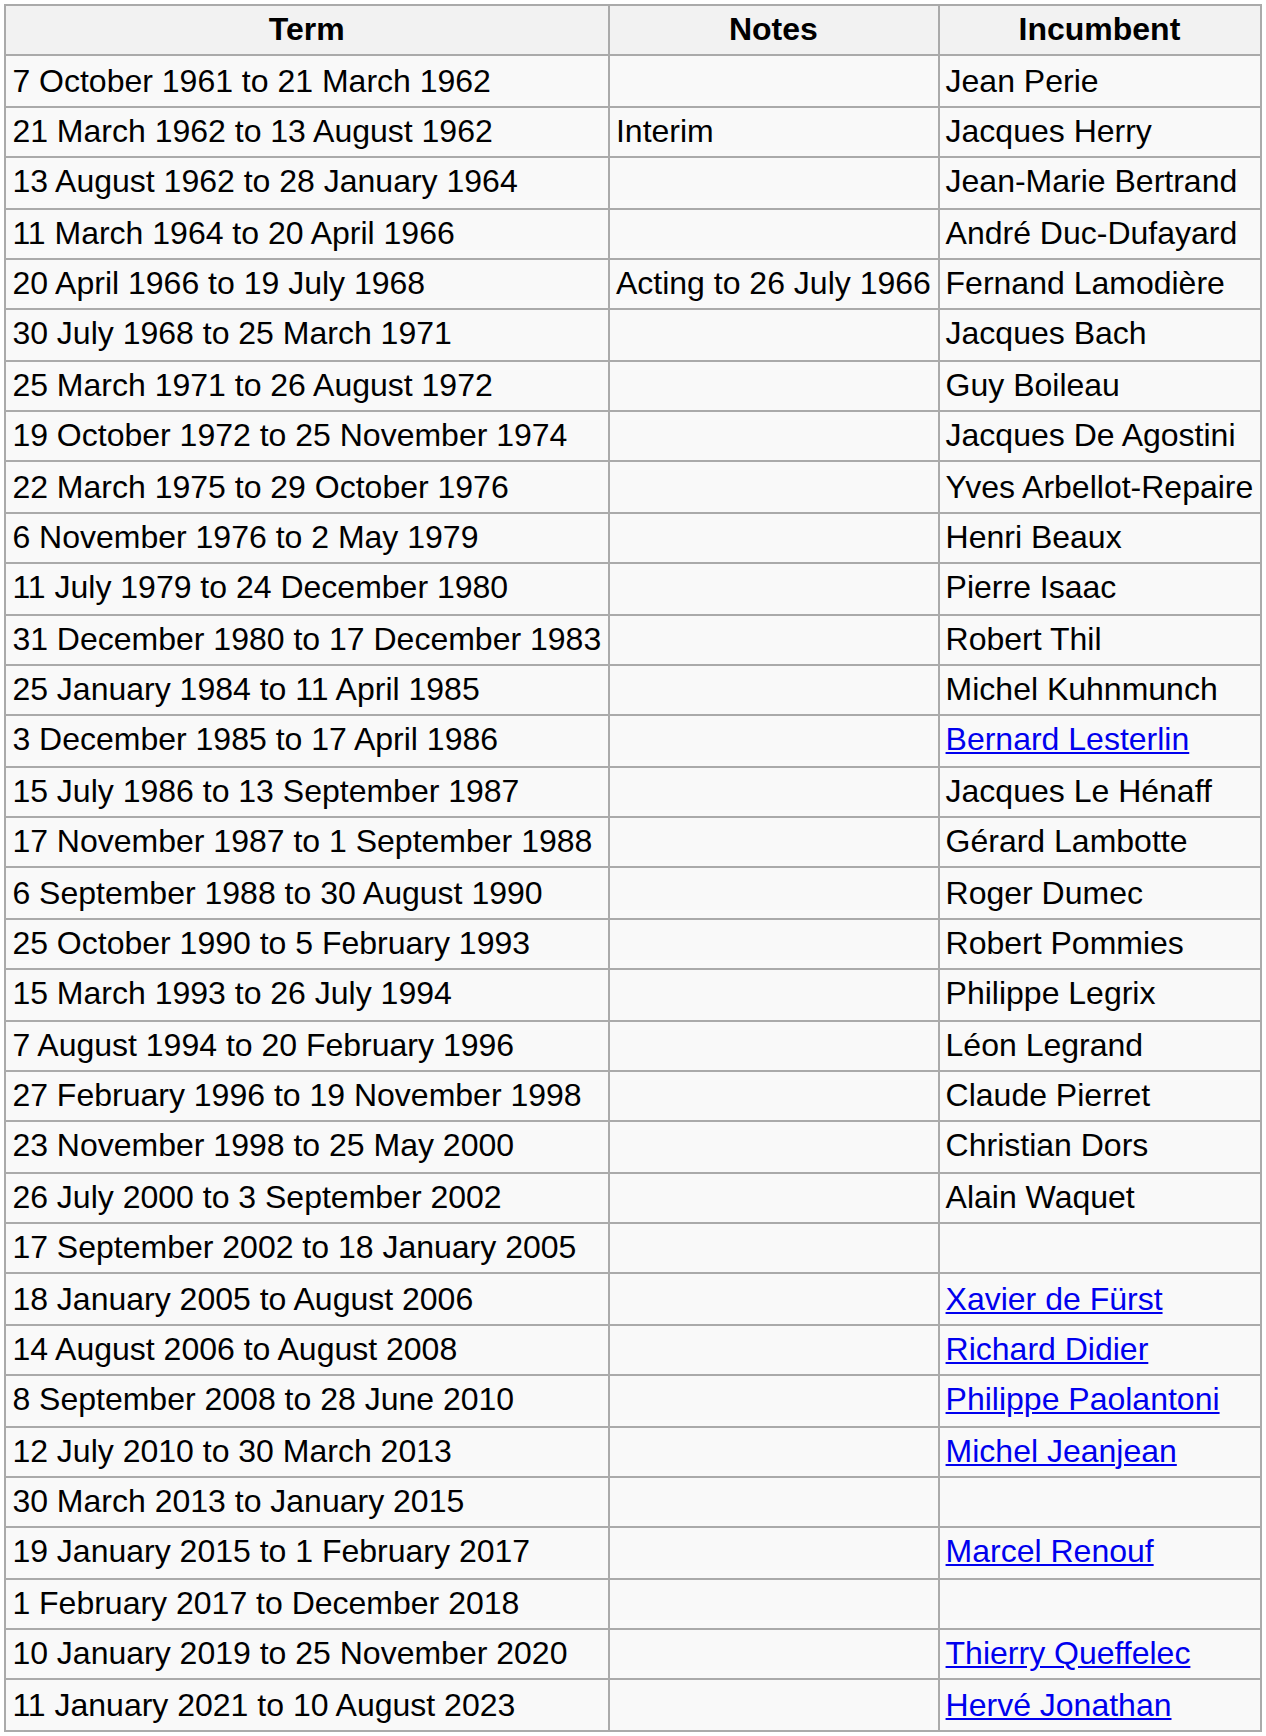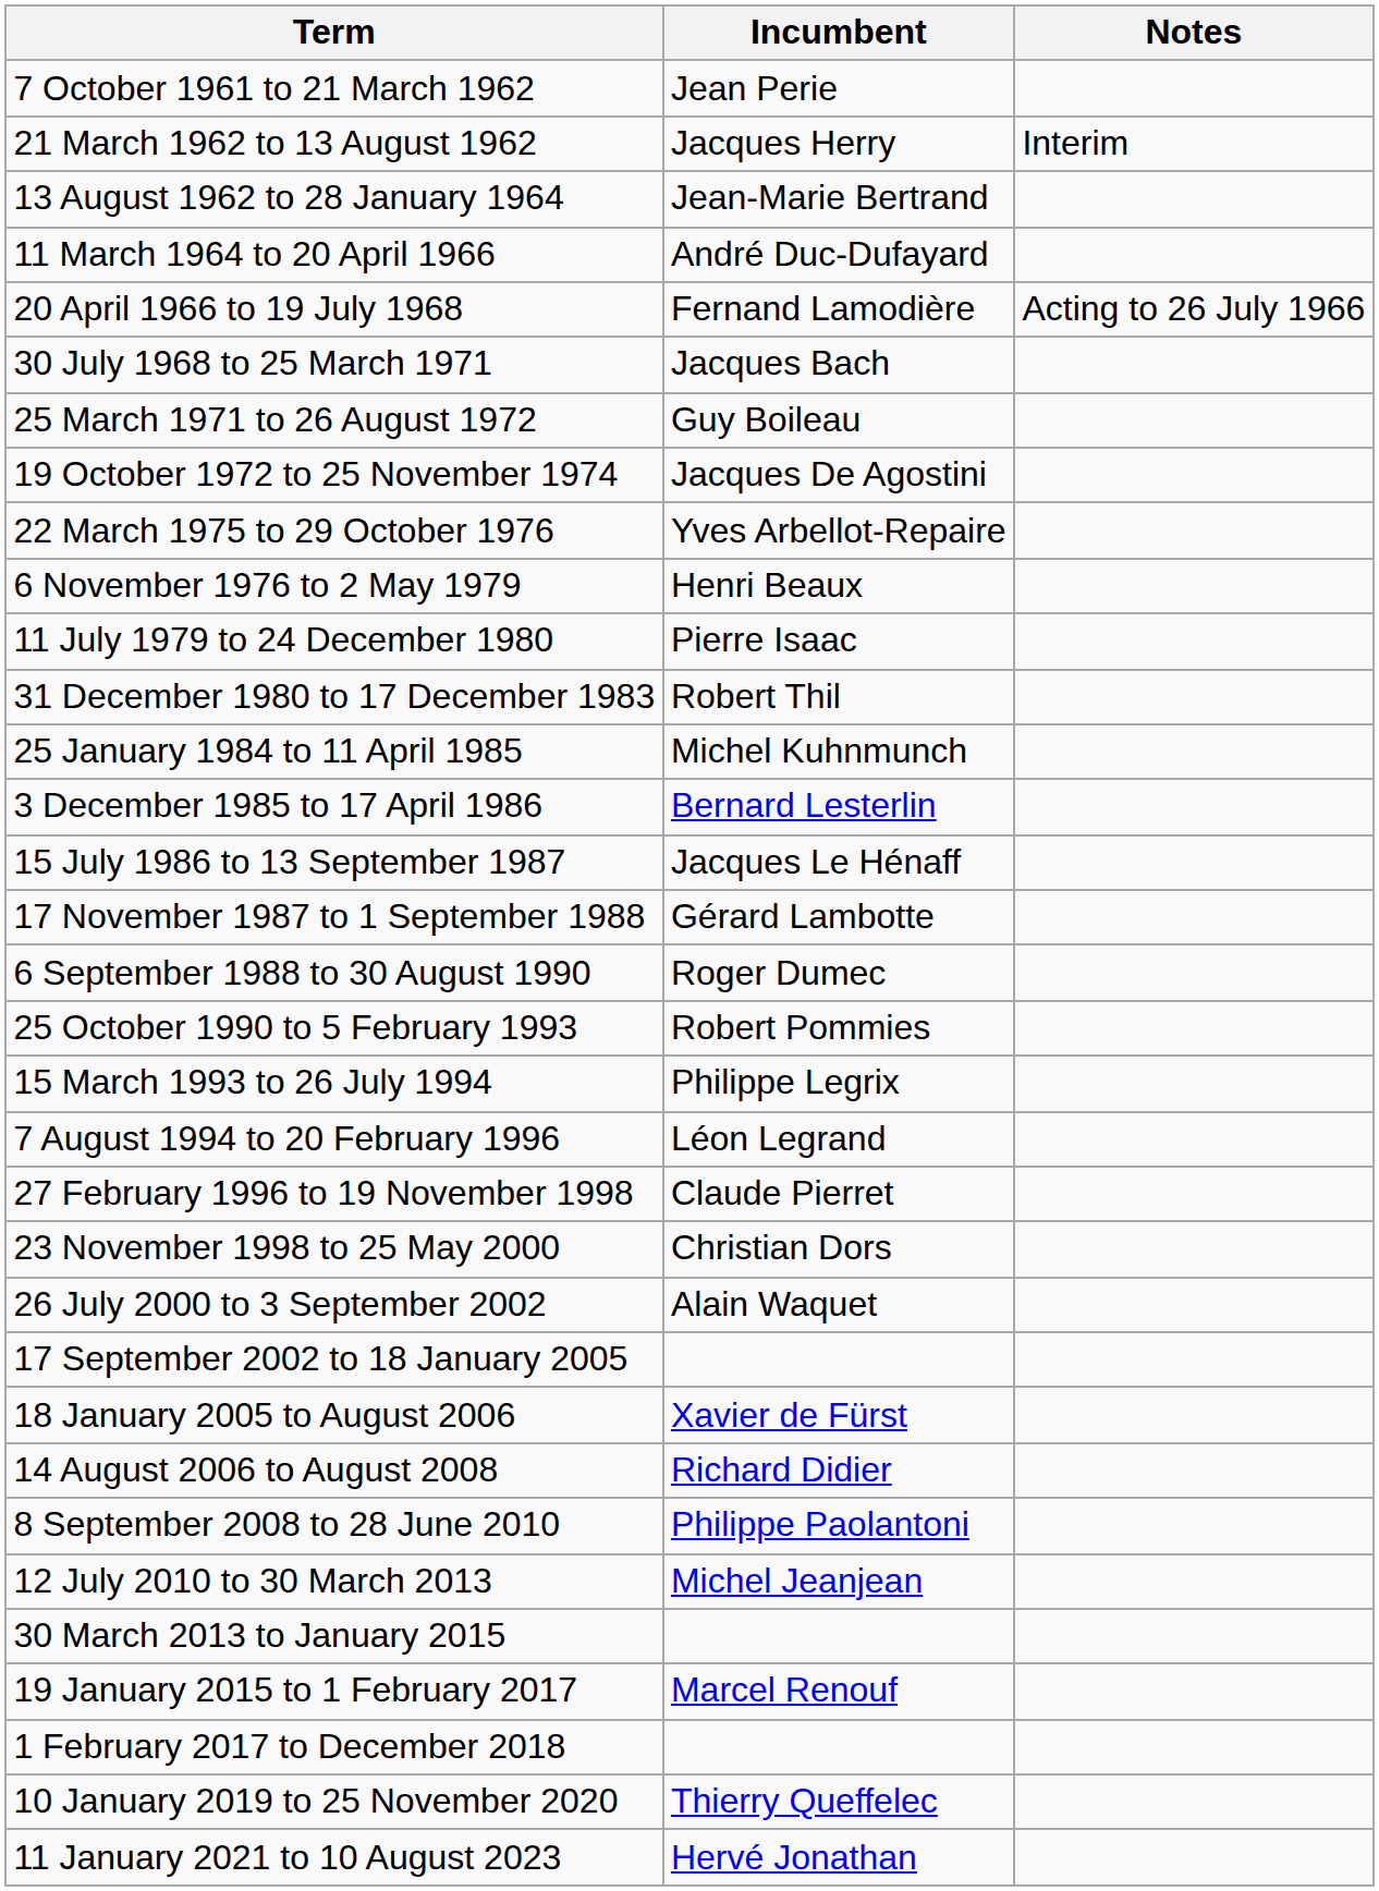columns swapped: Incumbent <-> Notes
